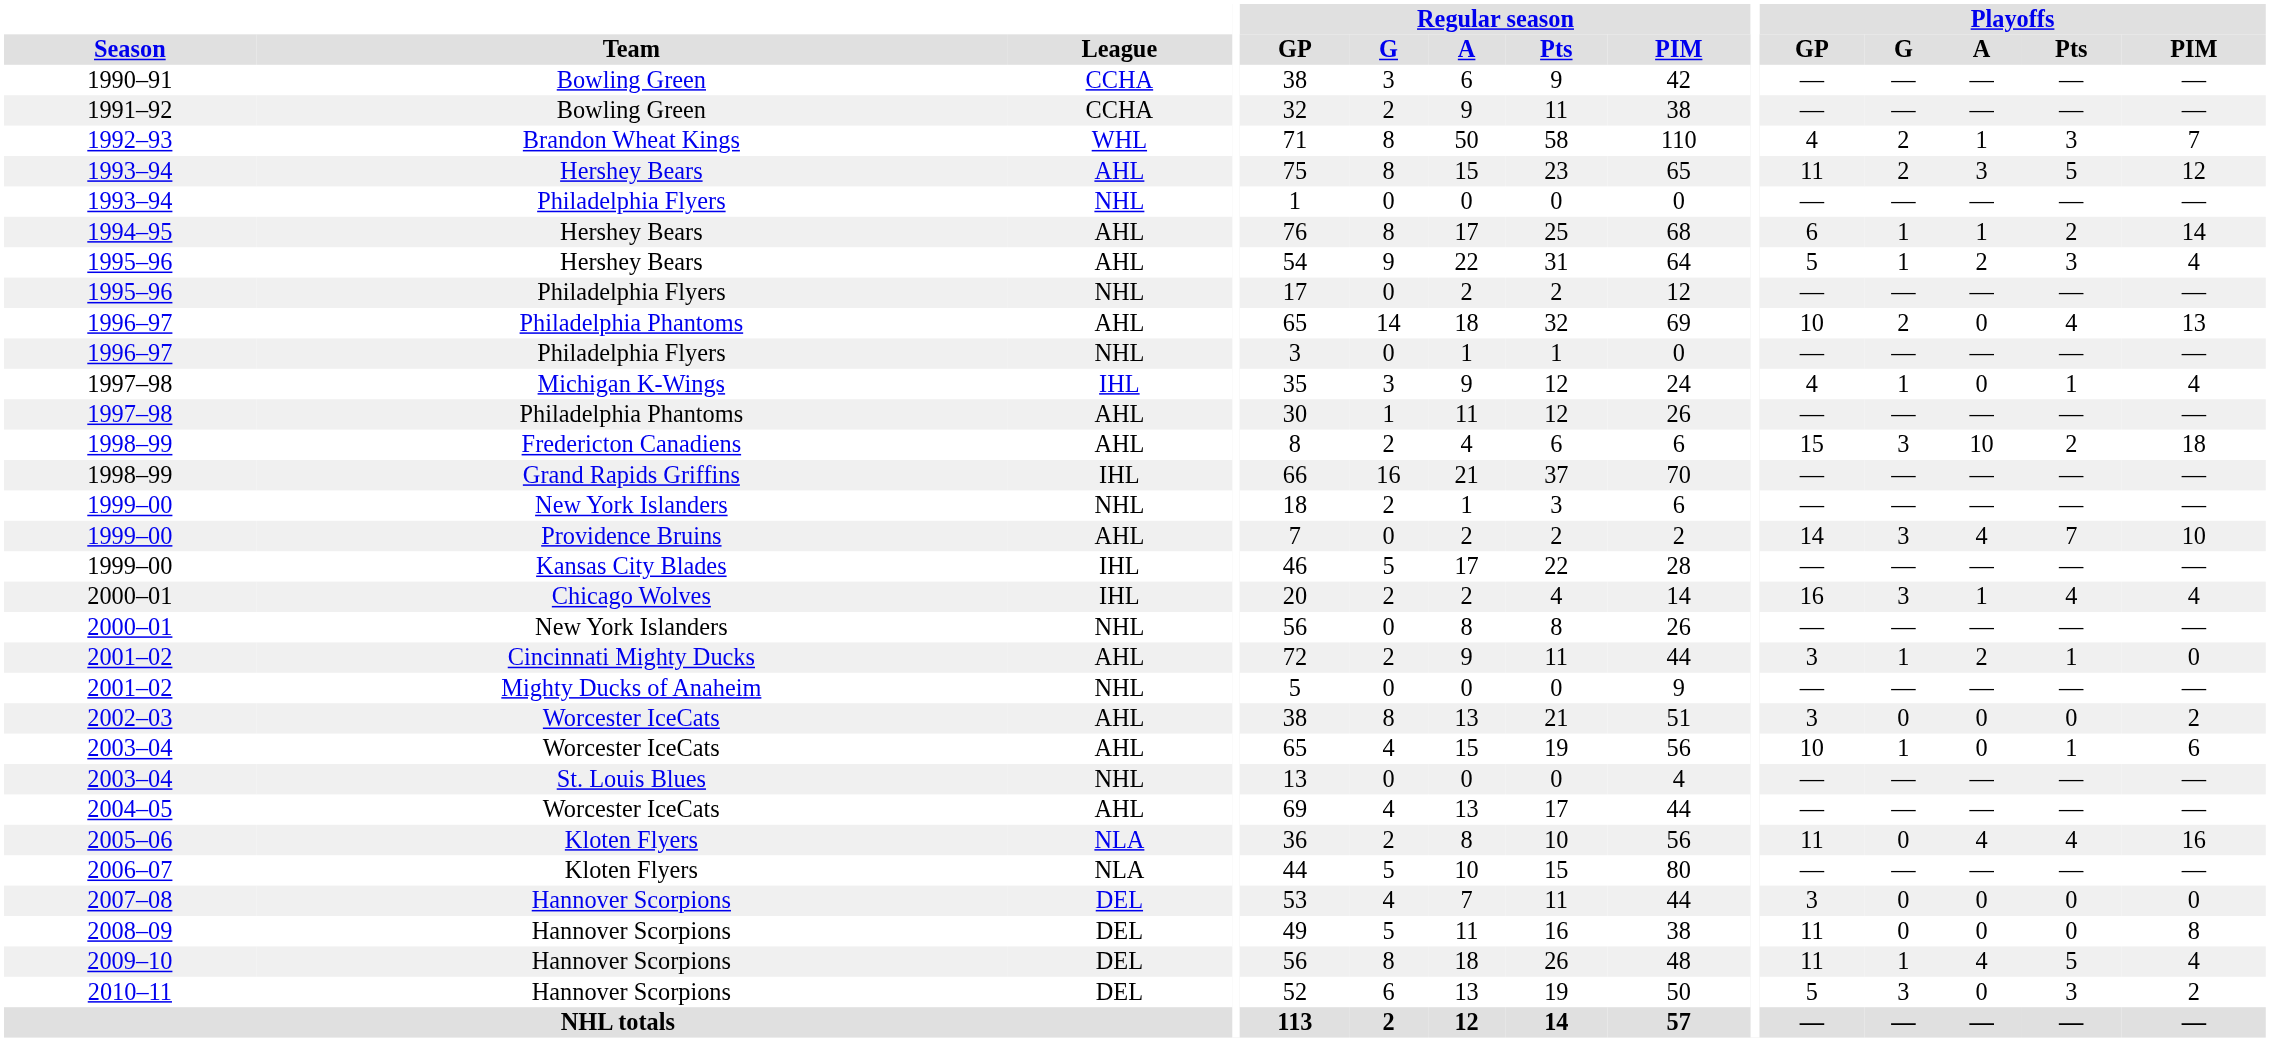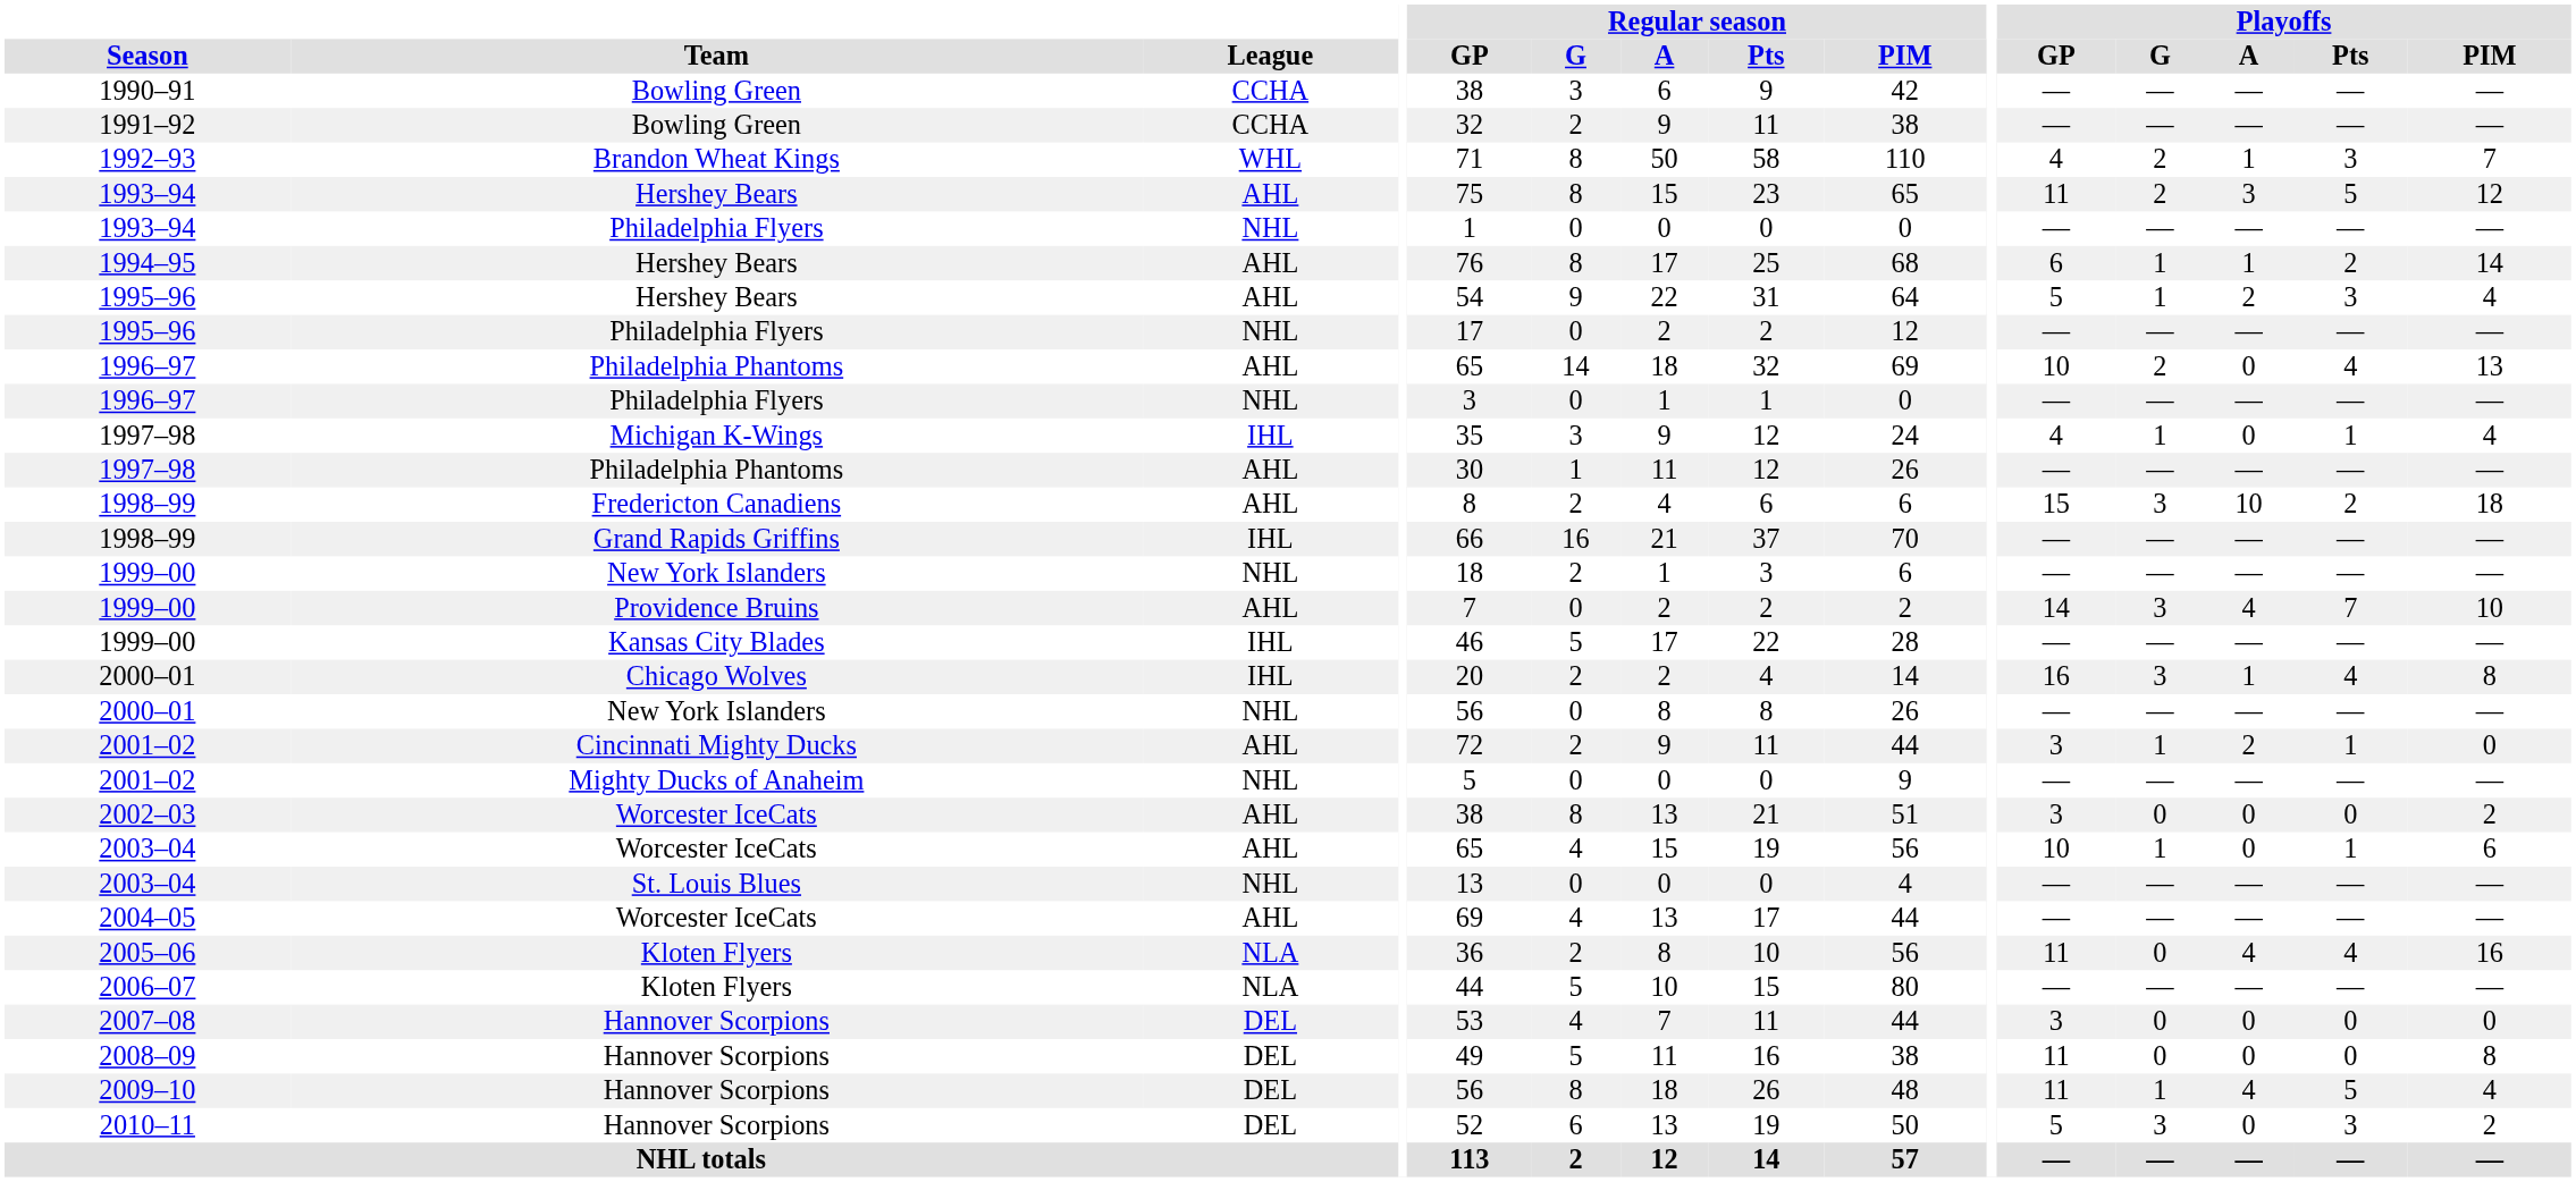2000–01 / Chicago Wolves | Playoffs / PIM: 4 -> 8
